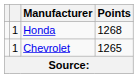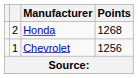Honda | column 2: 1 -> 2
Chevrolet | Points: 1265 -> 1256
